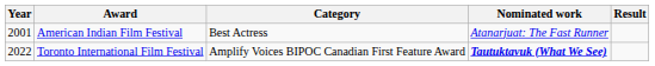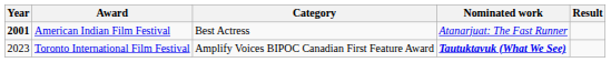American Indian Film Festival | Year: normal -> bold
Toronto International Film Festival | Year: 2022 -> 2023
